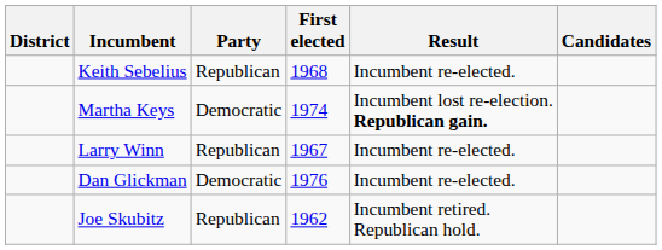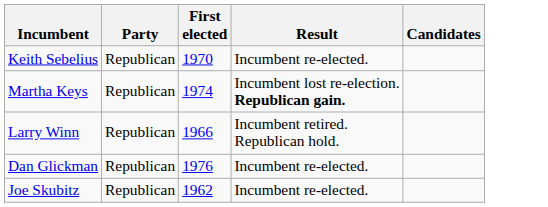- column: District
Keith Sebelius | First elected: 1968 -> 1970
Martha Keys | Party: Democratic -> Republican
Larry Winn | First elected: 1967 -> 1966
Larry Winn | Result: Incumbent re-elected. -> Incumbent retired. Republican hold.
Dan Glickman | Party: Democratic -> Republican
Joe Skubitz | Result: Incumbent retired. Republican hold. -> Incumbent re-elected.
